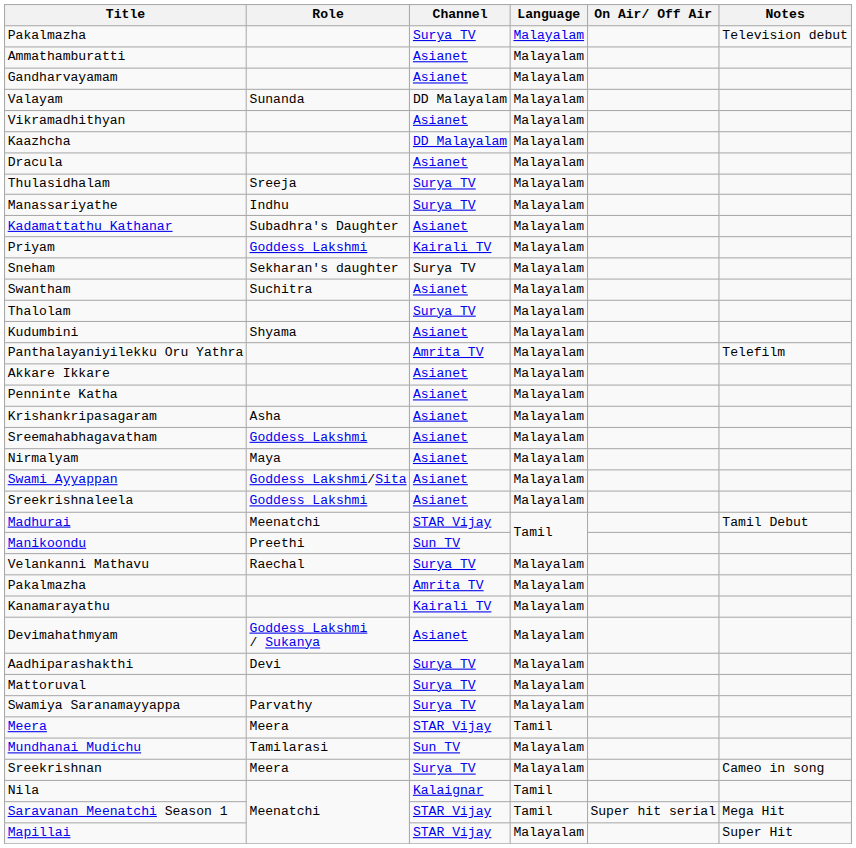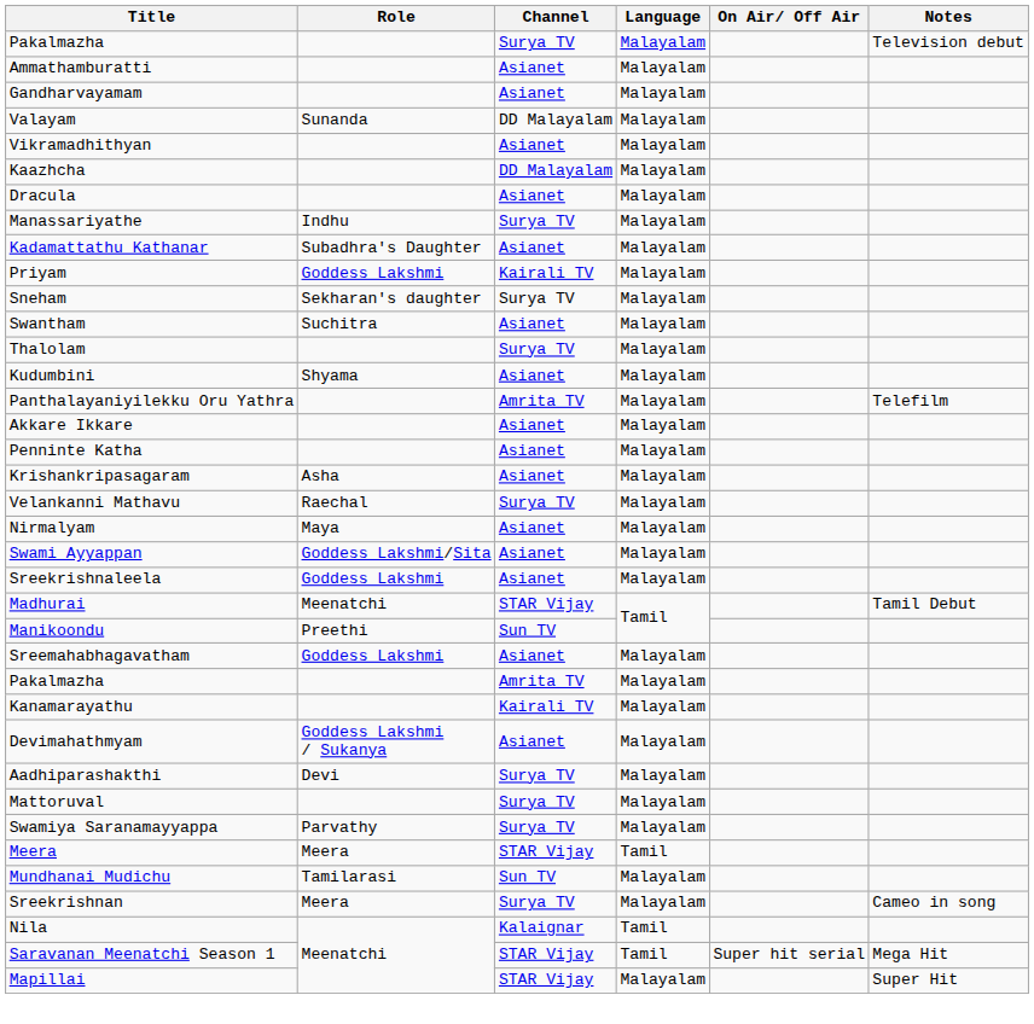- row: Thulasidhalam | Sreeja | Surya TV | Malayalam
rows swapped: Velankanni Mathavu <-> Sreemahabhagavatham
